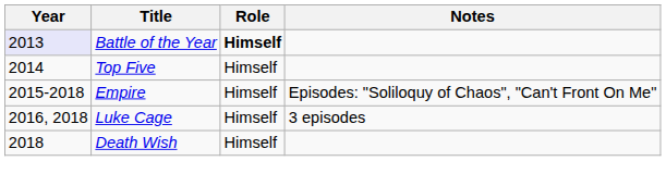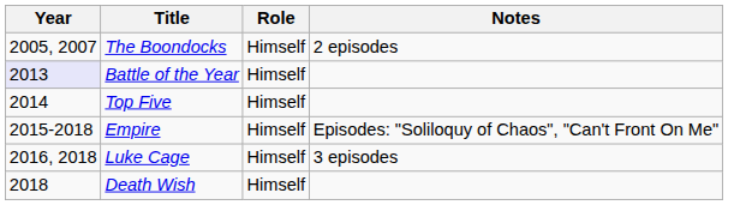+ row: 2005, 2007 | The Boondocks | Himself | 2 episodes
Battle of the Year | Role: bold -> normal
